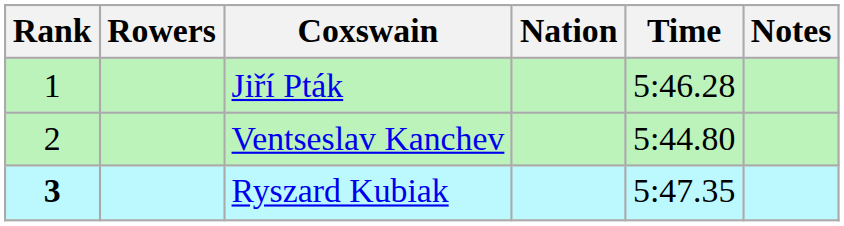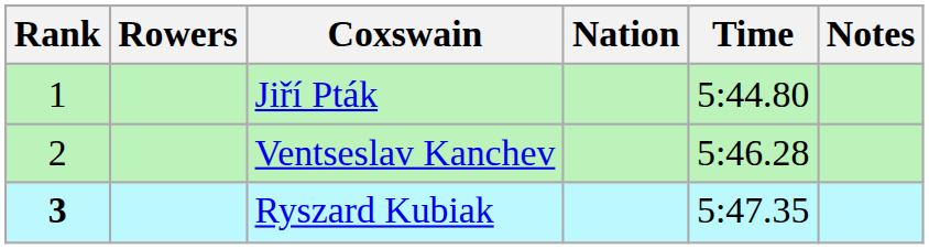Jiří Pták | Time: 5:46.28 -> 5:44.80
Ventseslav Kanchev | Time: 5:44.80 -> 5:46.28
